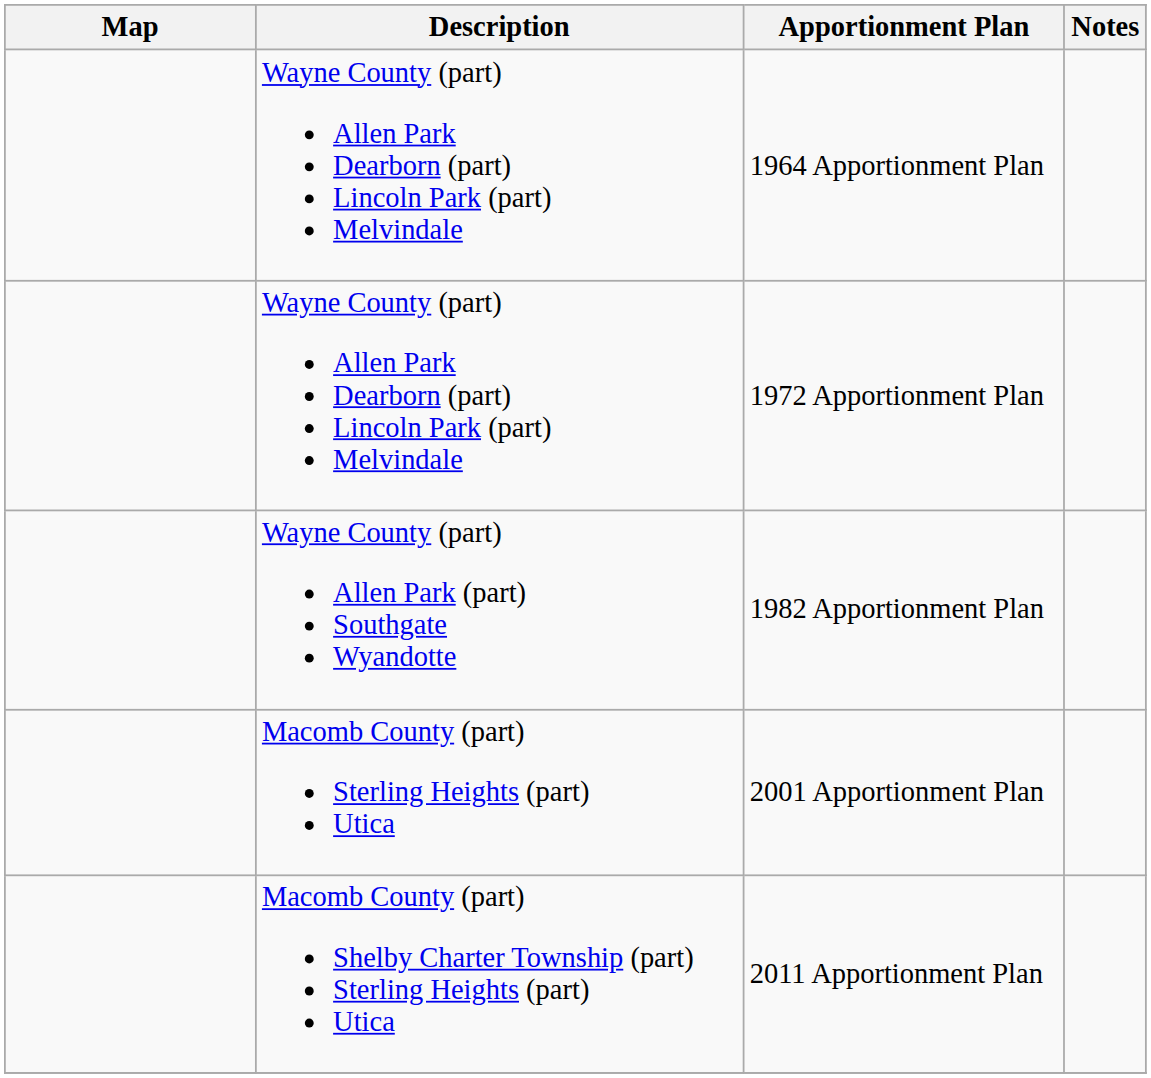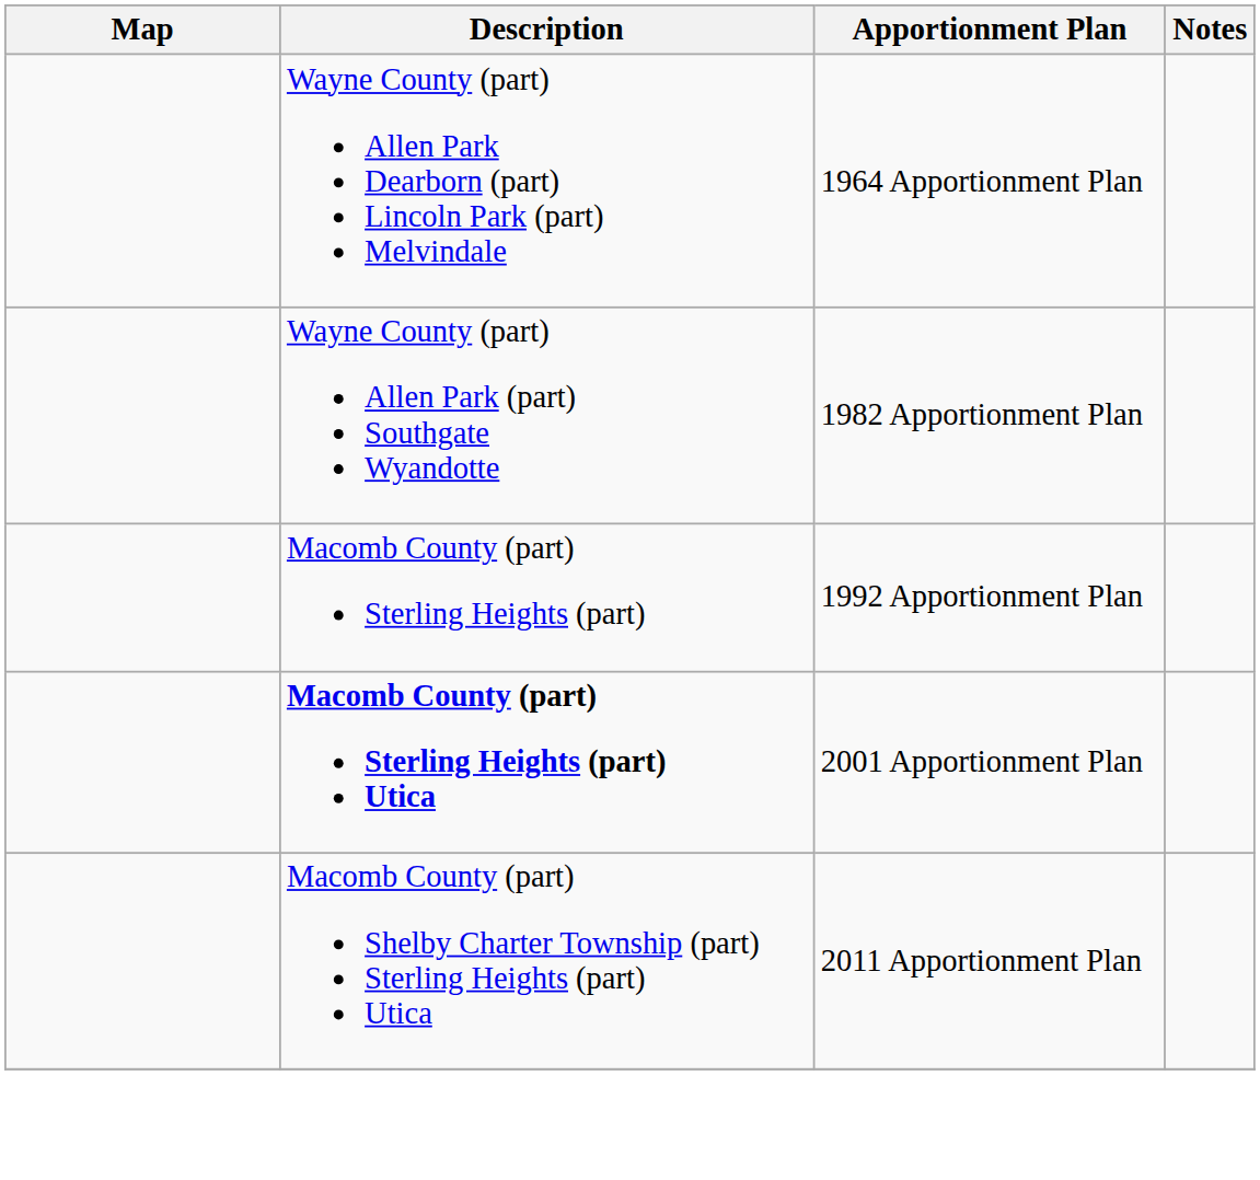- row: Wayne County (part) Allen Park Dearborn (part) Lincoln Park (part) Melvindale | 1972 Apportionment Plan
+ row: Macomb County (part) Sterling Heights (part) | 1992 Apportionment Plan
2001 Apportionment Plan | Description: normal -> bold
